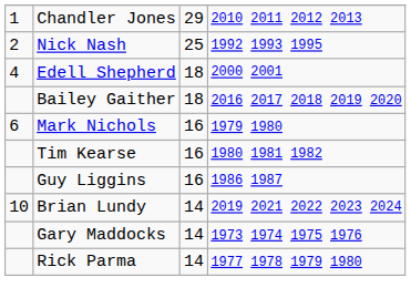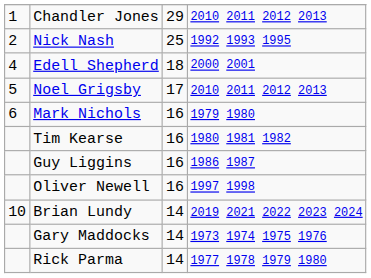- row: Bailey Gaither | 18 | 2016 2017 2018 2019 2020
+ row: 5 | Noel Grigsby | 17 | 2010 2011 2012 2013
+ row: Oliver Newell | 16 | 1997 1998
